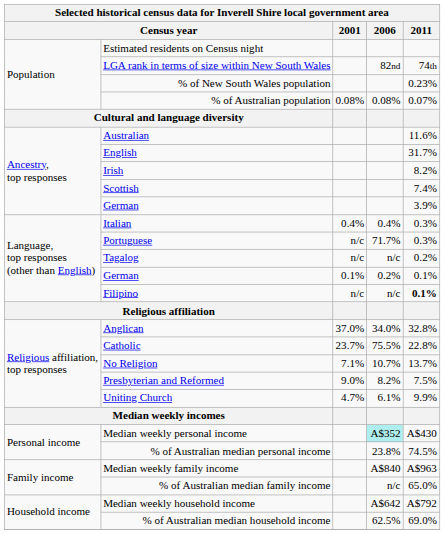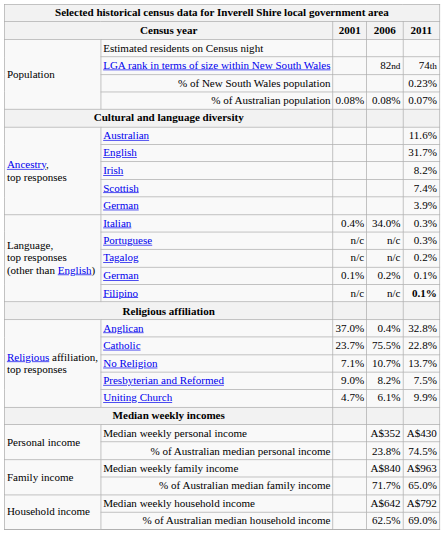Italian | 2006: 0.4% -> 34.0%
Portuguese | 2006: 71.7% -> n/c
Anglican | 2006: 34.0% -> 0.4%
Median weekly personal income | 2006: paleturquoise background -> no background
% of Australian median family income | 2006: n/c -> 71.7%
